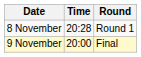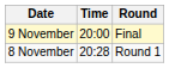rows swapped: 8 November <-> 9 November
